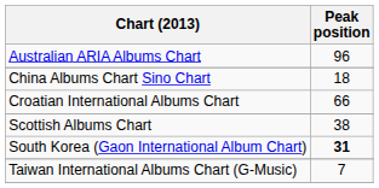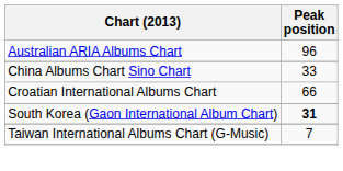China Albums Chart Sino Chart | Peak position: 18 -> 33
- row: Scottish Albums Chart | 38
